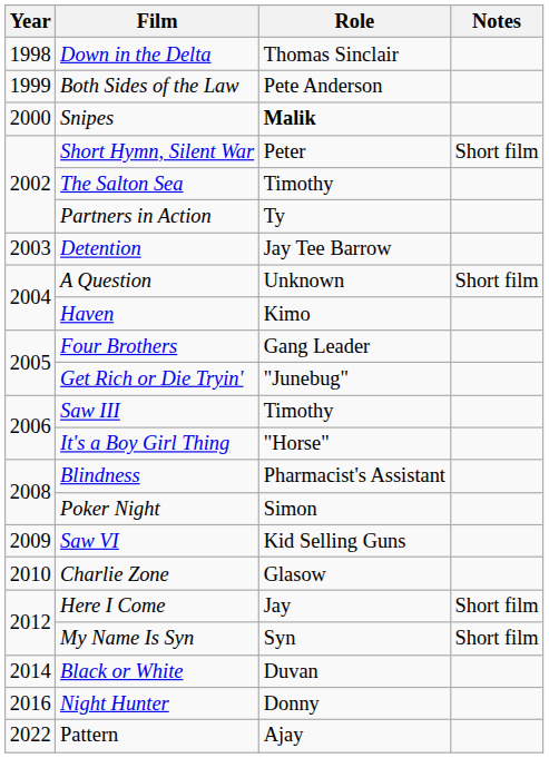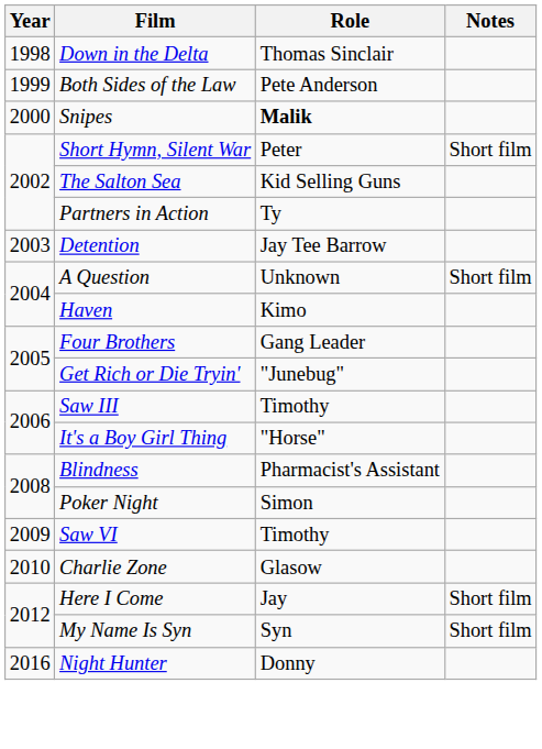The Salton Sea | Role: Timothy -> Kid Selling Guns
Saw VI | Role: Kid Selling Guns -> Timothy
- row: 2014 | Black or White | Duvan
- row: 2022 | Pattern | Ajay
